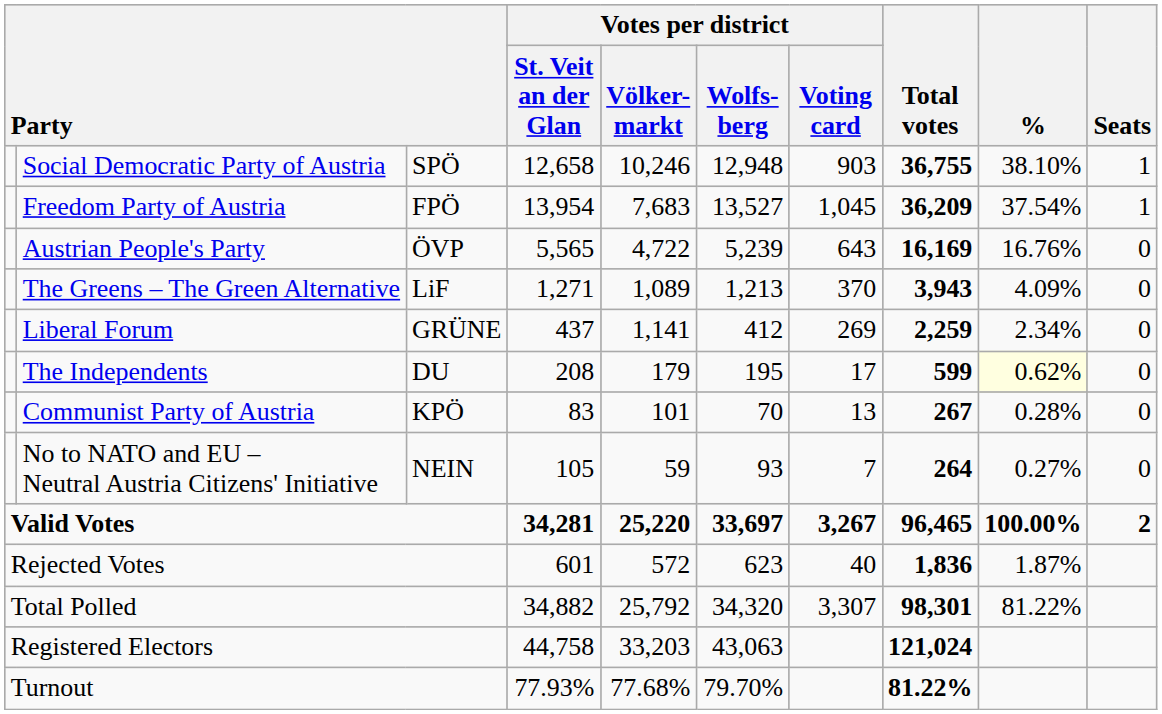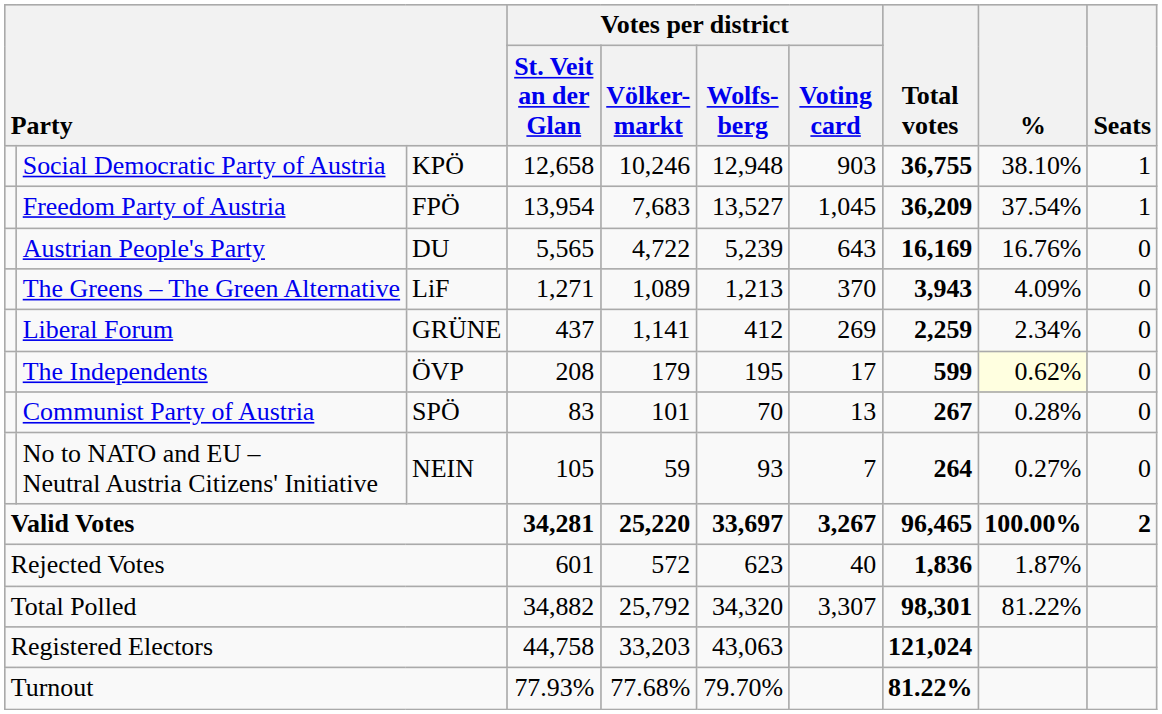Social Democratic Party of Austria | column 3: SPÖ -> KPÖ
Austrian People's Party | column 3: ÖVP -> DU
The Independents | column 3: DU -> ÖVP
Communist Party of Austria | column 3: KPÖ -> SPÖ
